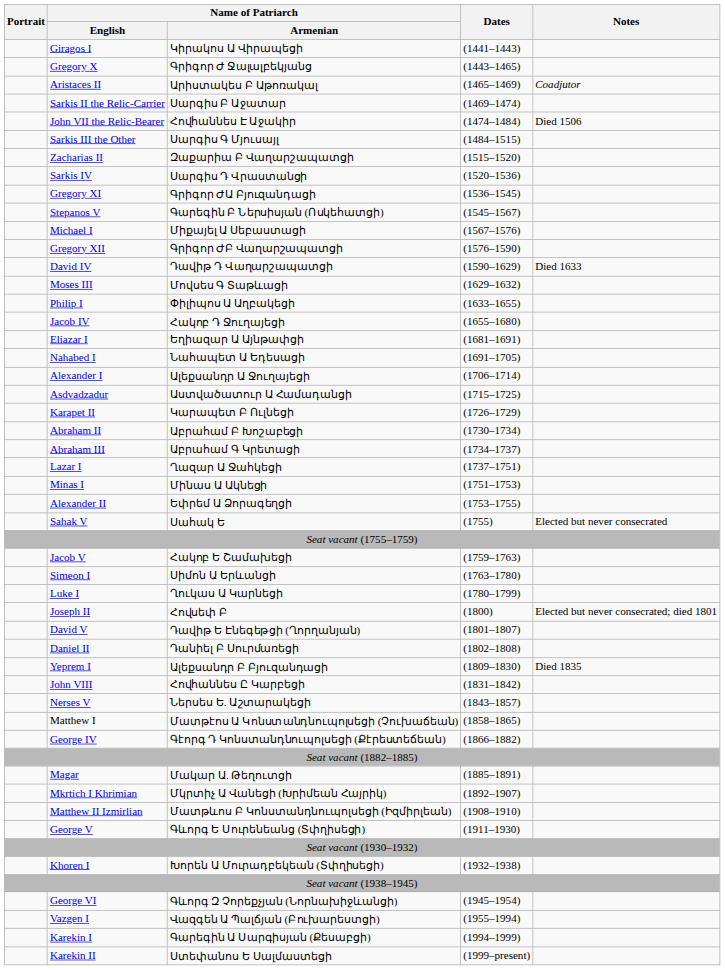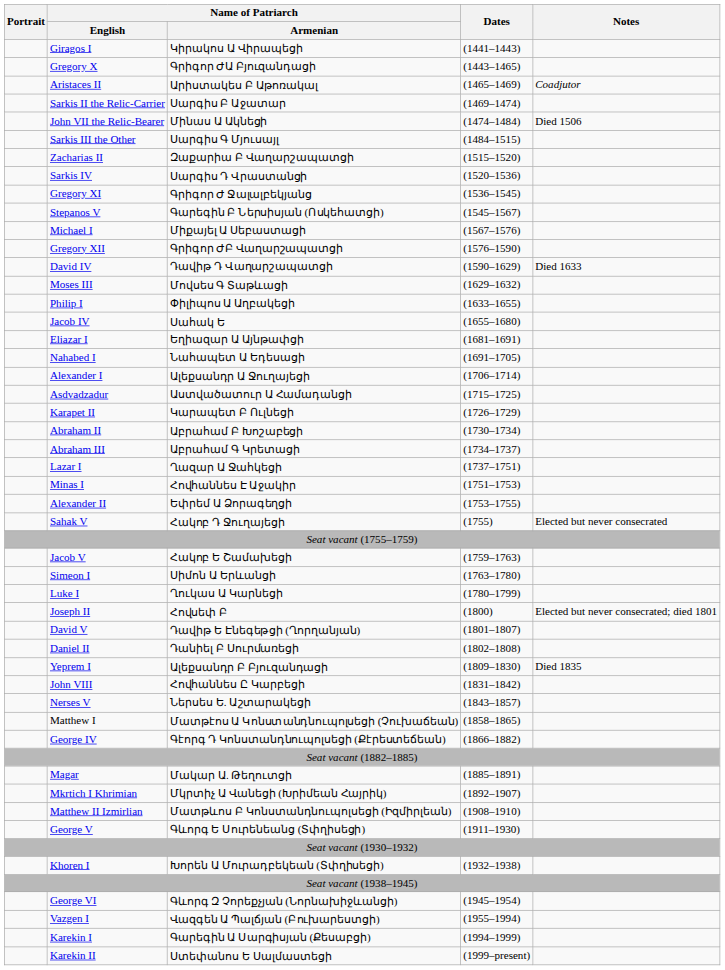Gregory X | Name of Patriarch / Armenian: Գրիգոր Ժ Ջալալբեկյանց -> Գրիգոր ԺԱ Բյուզանդացի
John VII the Relic-Bearer | Name of Patriarch / Armenian: Հովհաննես Է Աջակիր -> Մինաս Ա Ակնեցի
Gregory XI | Name of Patriarch / Armenian: Գրիգոր ԺԱ Բյուզանդացի -> Գրիգոր Ժ Ջալալբեկյանց
Jacob IV | Name of Patriarch / Armenian: Հակոբ Դ Ջուղայեցի -> Սահակ Ե
Minas I | Name of Patriarch / Armenian: Մինաս Ա Ակնեցի -> Հովհաննես Է Աջակիր
Sahak V | Name of Patriarch / Armenian: Սահակ Ե -> Հակոբ Դ Ջուղայեցի
